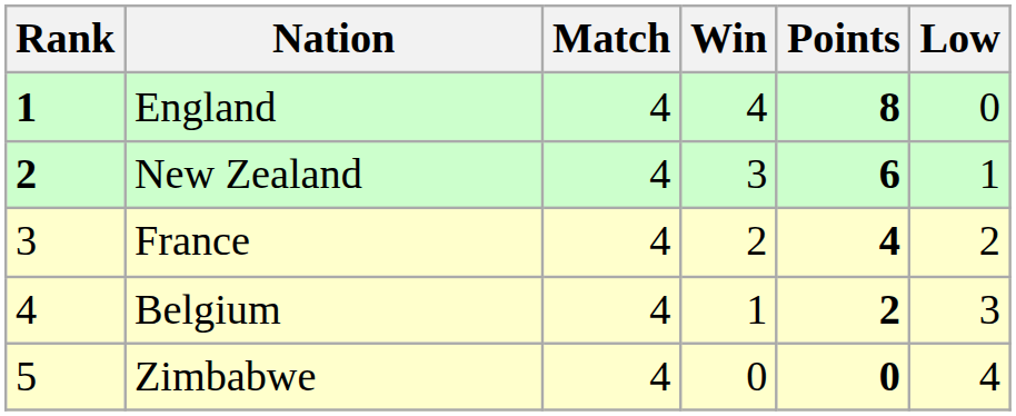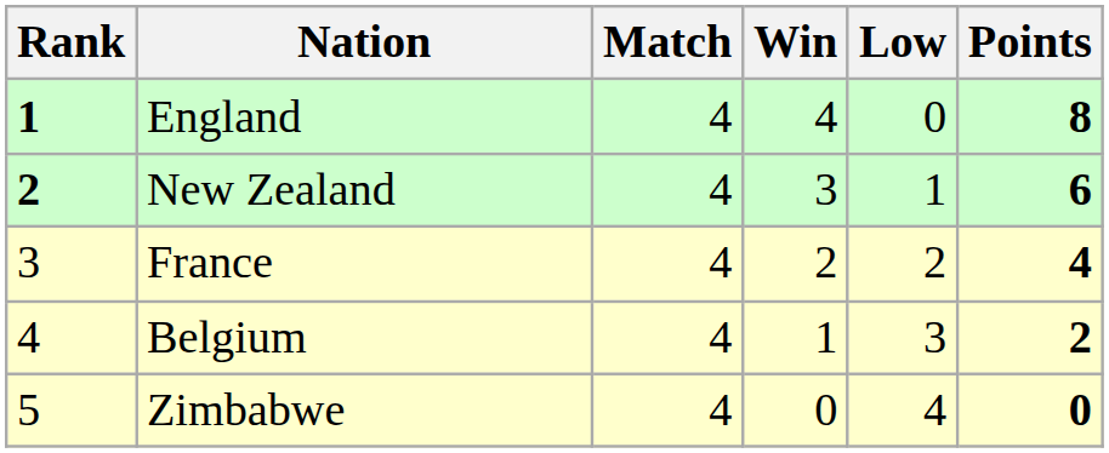columns swapped: Low <-> Points
